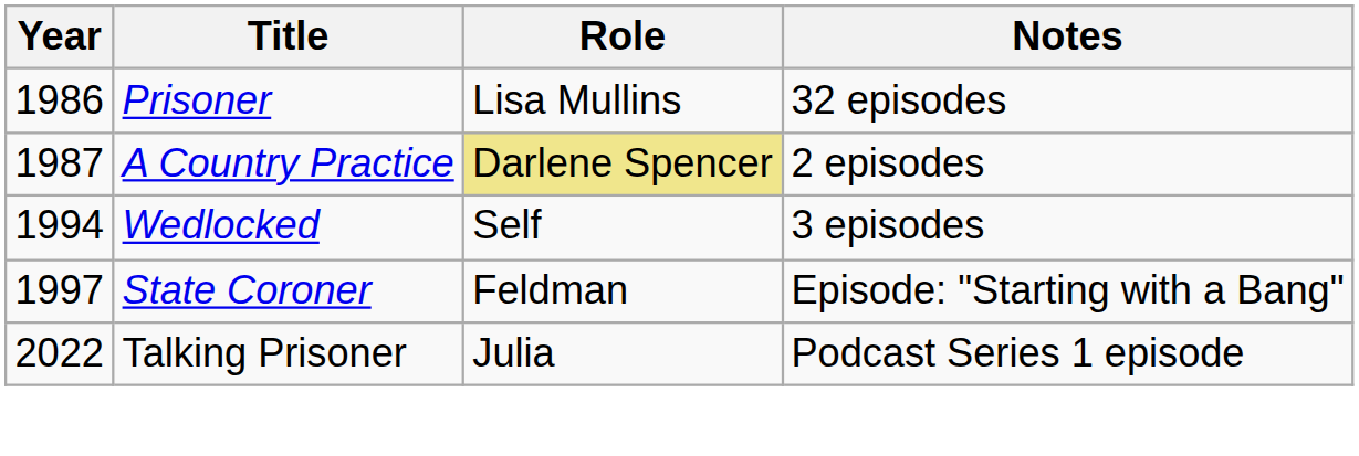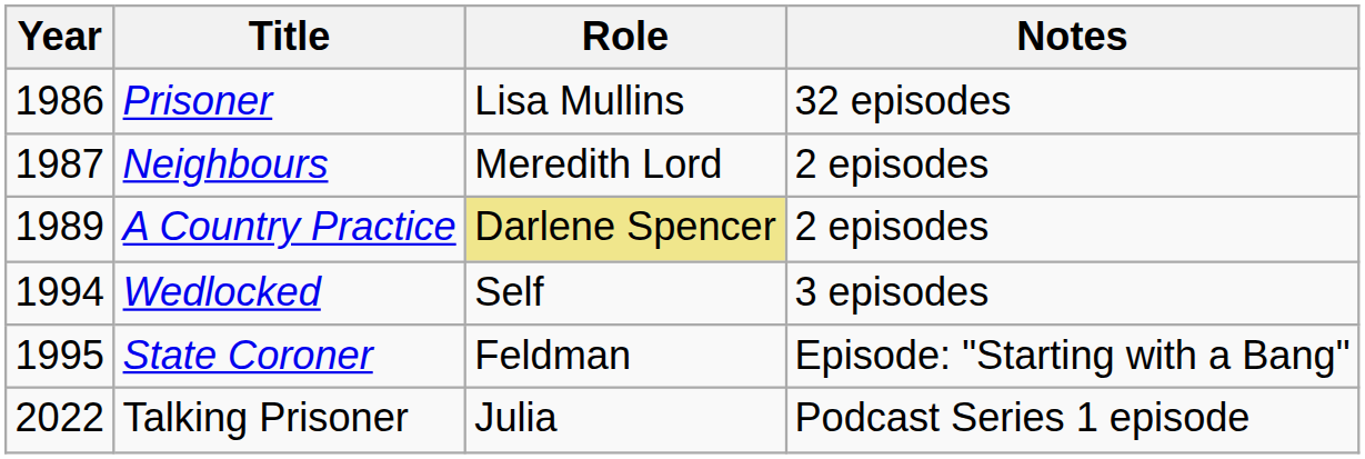+ row: 1987 | Neighbours | Meredith Lord | 2 episodes
A Country Practice | Year: 1987 -> 1989
State Coroner | Year: 1997 -> 1995
